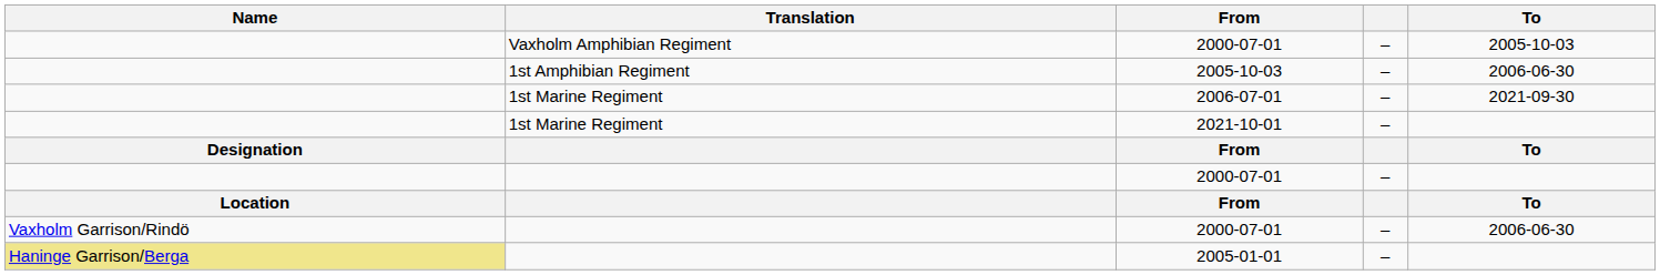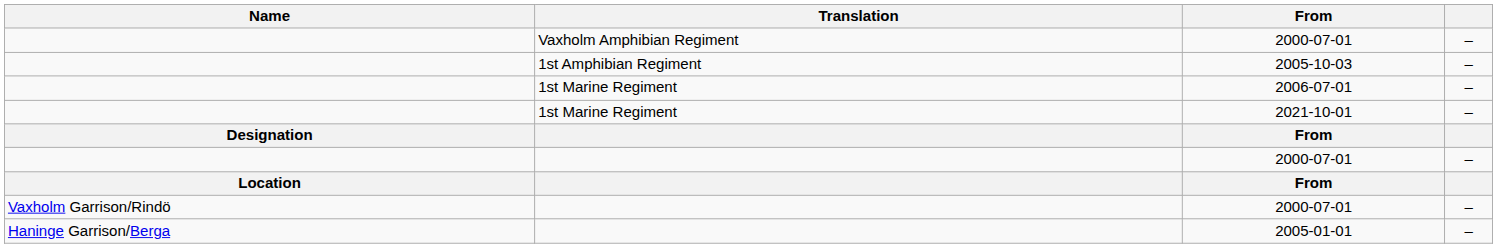- column: To | 2005-10-03 | 2006-06-30 | 2021-09-30 | To | To | 2006-06-30
2005-01-01 | Name: khaki background -> no background
